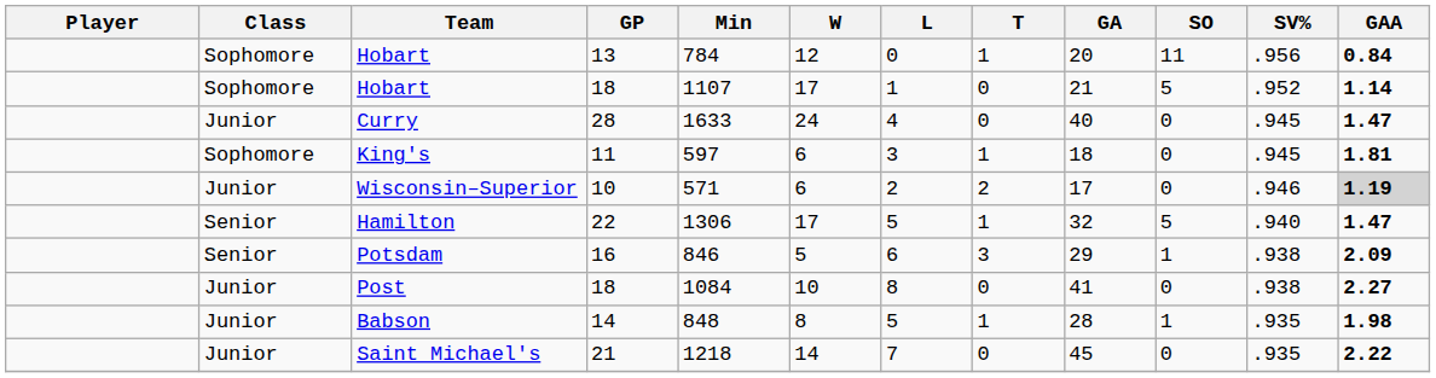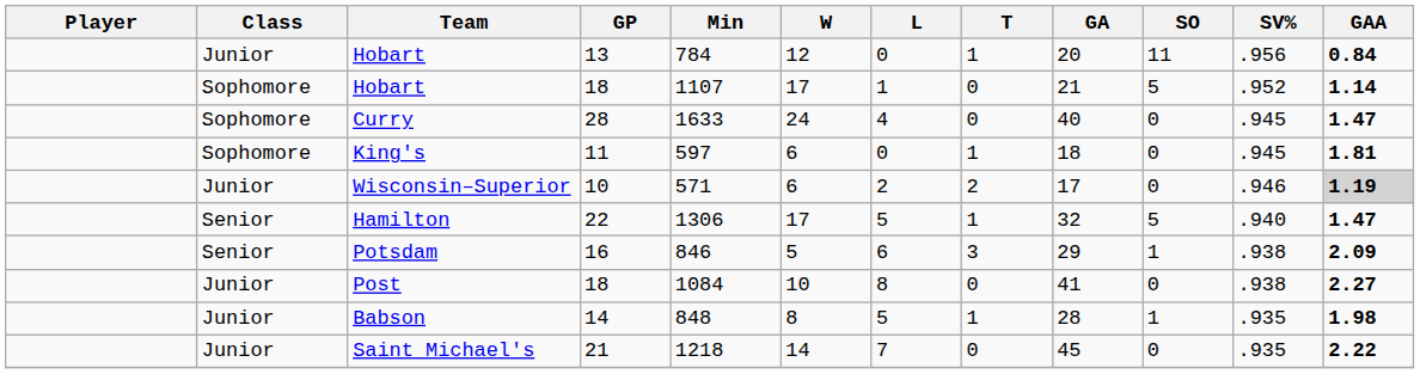Hobart / 13 | Class: Sophomore -> Junior
Curry | Class: Junior -> Sophomore
King's | L: 3 -> 0
